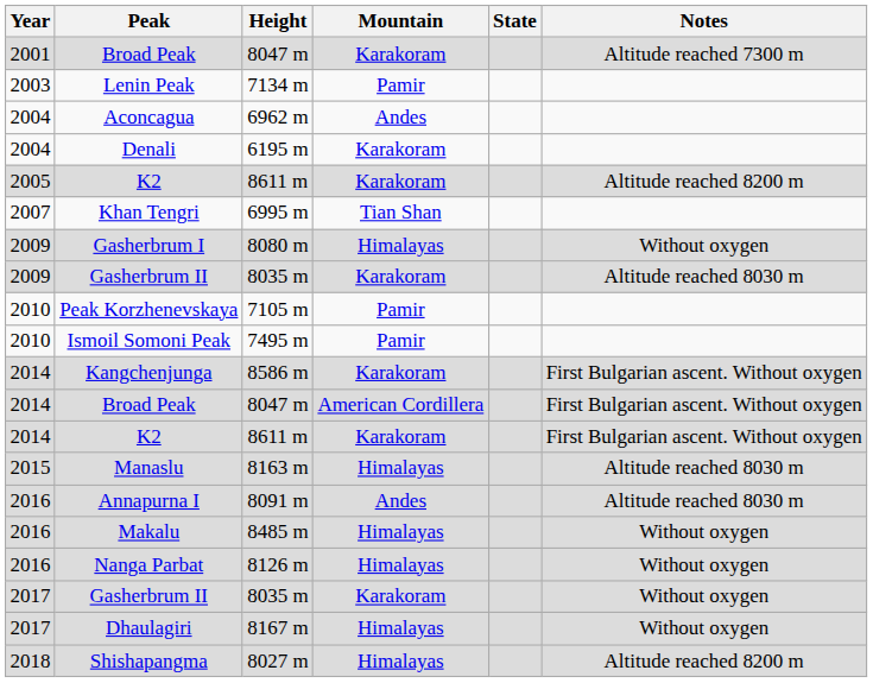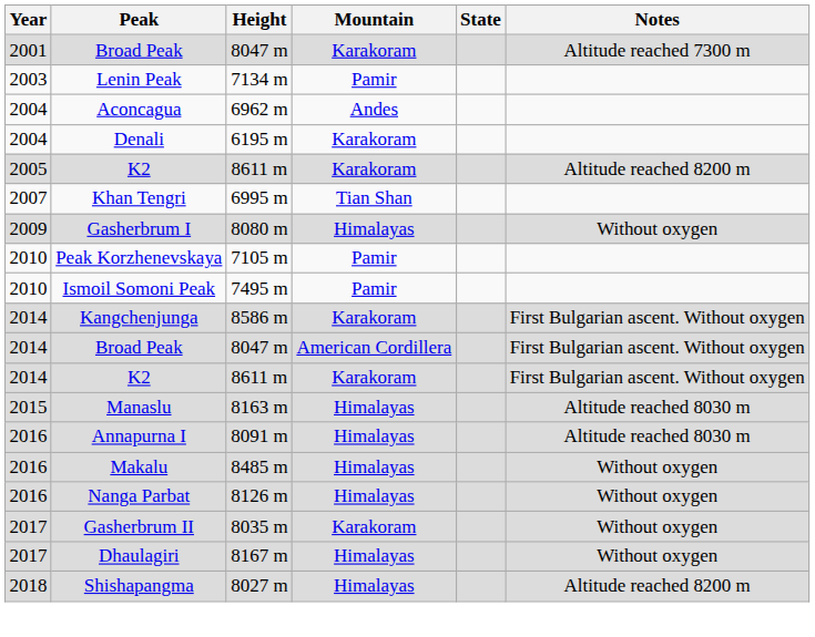- row: 2009 | Gasherbrum II | 8035 m | Karakoram | Altitude reached 8030 m
Annapurna I | Mountain: Andes -> Himalayas
